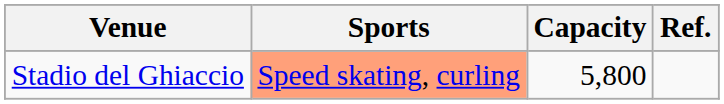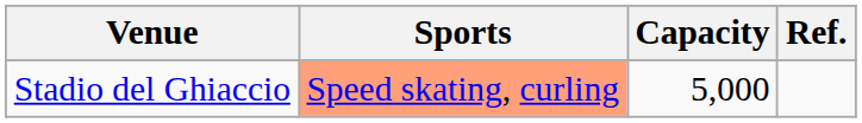Stadio del Ghiaccio | Capacity: 5,800 -> 5,000
